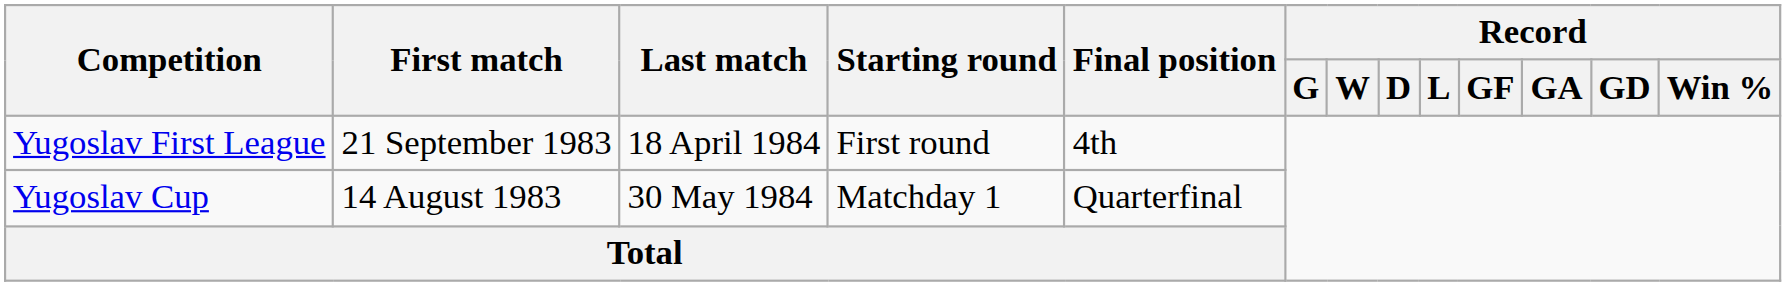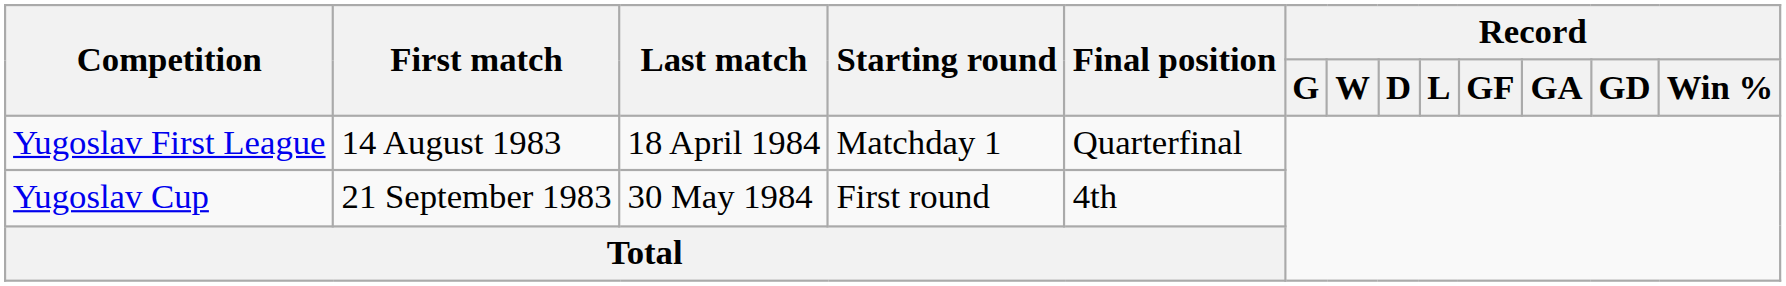Yugoslav First League | First match: 21 September 1983 -> 14 August 1983
Yugoslav First League | Starting round: First round -> Matchday 1
Yugoslav First League | Final position: 4th -> Quarterfinal
Yugoslav Cup | First match: 14 August 1983 -> 21 September 1983
Yugoslav Cup | Starting round: Matchday 1 -> First round
Yugoslav Cup | Final position: Quarterfinal -> 4th
